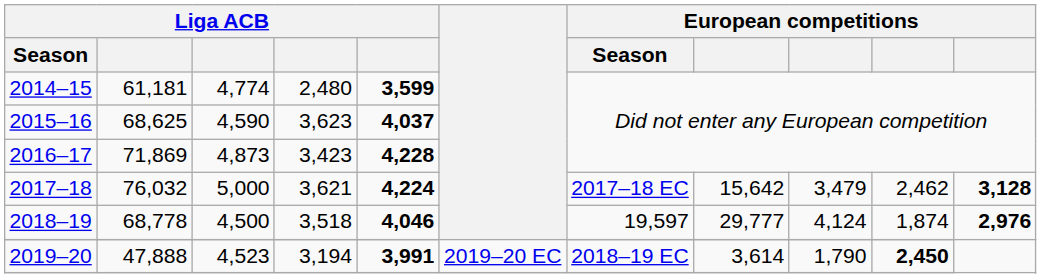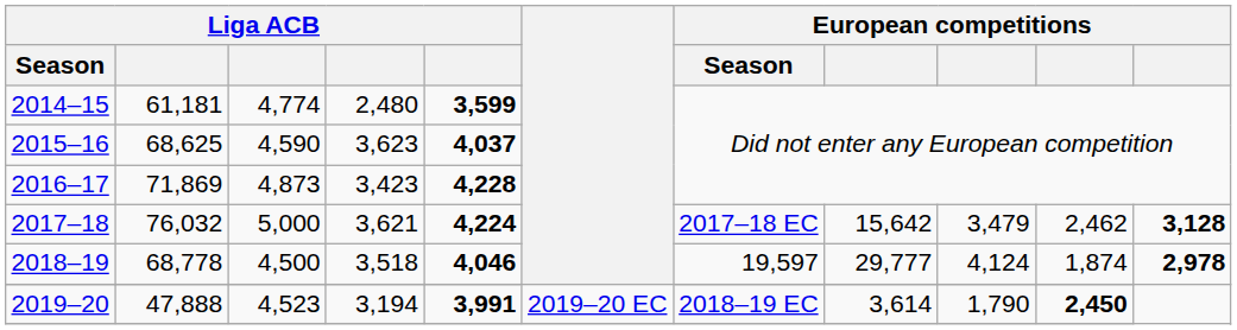2018–19 | column 11: 2,976 -> 2,978
